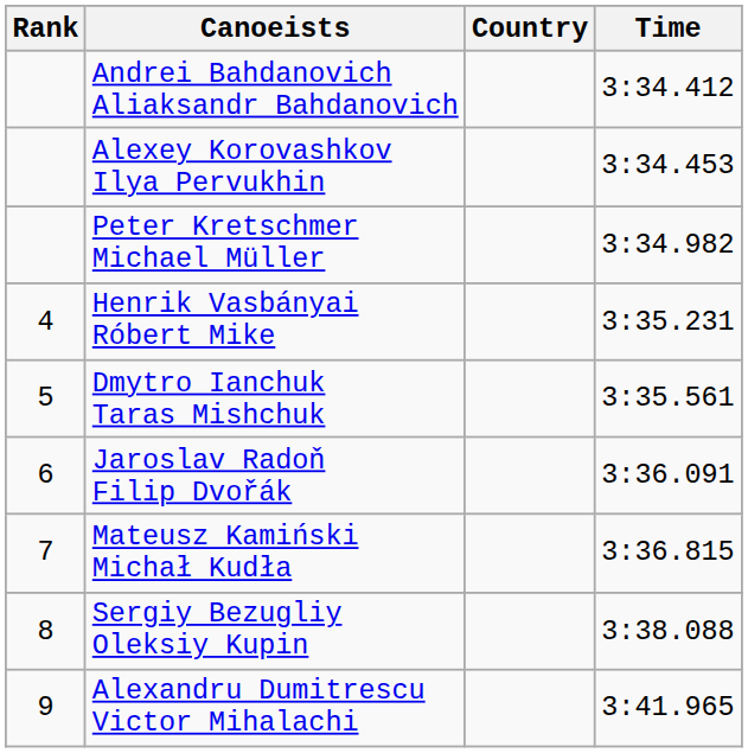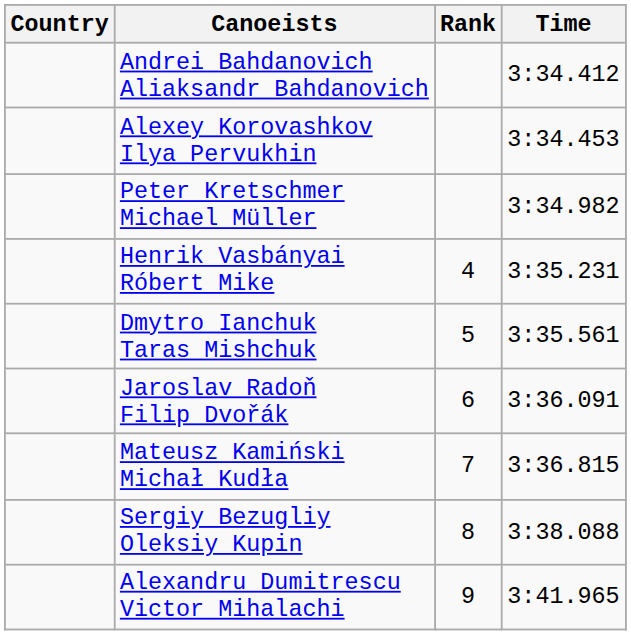columns swapped: Rank <-> Country
